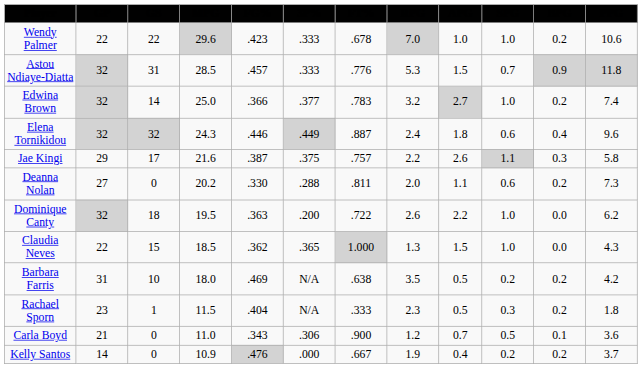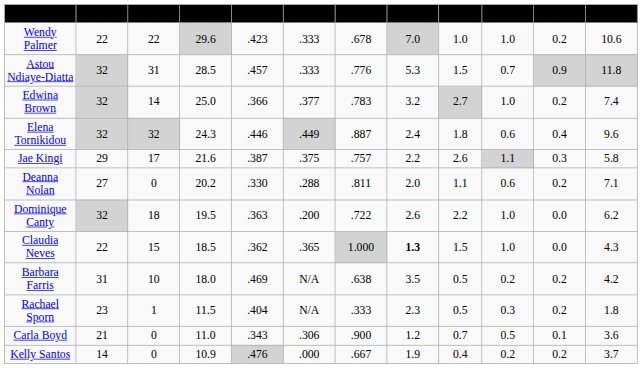Deanna Nolan | PPG: 7.3 -> 7.1
Claudia Neves | RPG: normal -> bold
